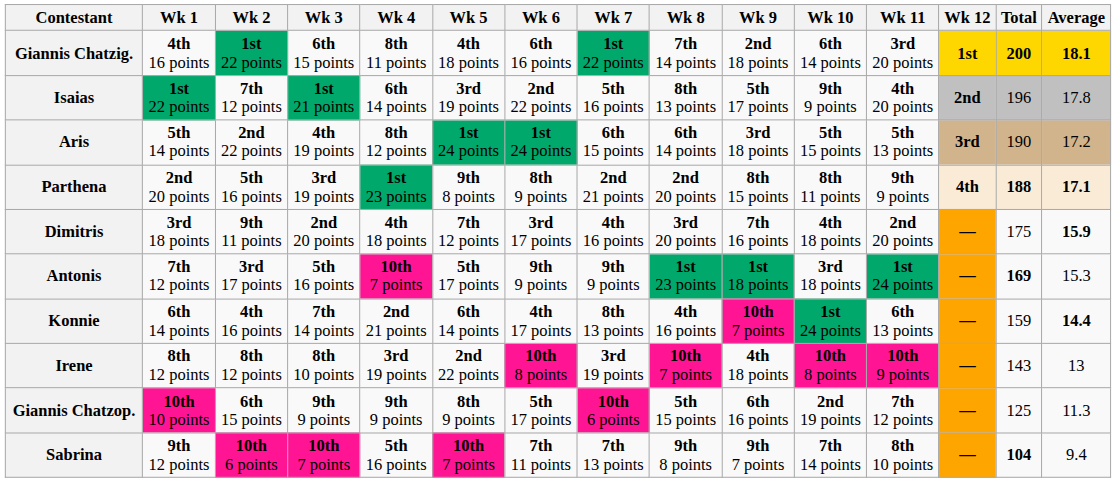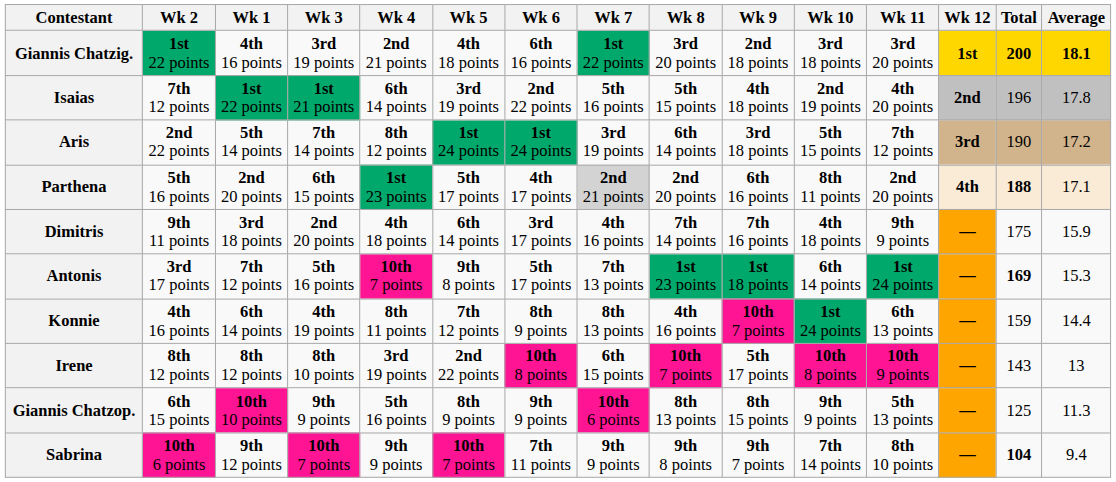columns swapped: Wk 1 <-> Wk 2
Giannis Chatzig. | Wk 3: 6th 15 points -> 3rd 19 points
Giannis Chatzig. | Wk 4: 8th 11 points -> 2nd 21 points
Giannis Chatzig. | Wk 8: 7th 14 points -> 3rd 20 points
Giannis Chatzig. | Wk 10: 6th 14 points -> 3rd 18 points
Isaias | Wk 8: 8th 13 points -> 5th 15 points
Isaias | Wk 9: 5th 17 points -> 4th 18 points
Isaias | Wk 10: 9th 9 points -> 2nd 19 points
Aris | Wk 3: 4th 19 points -> 7th 14 points
Aris | Wk 7: 6th 15 points -> 3rd 19 points
Aris | Wk 11: 5th 13 points -> 7th 12 points
Parthena | Wk 3: 3rd 19 points -> 6th 15 points
Parthena | Wk 5: 9th 8 points -> 5th 17 points
Parthena | Wk 6: 8th 9 points -> 4th 17 points
Parthena | Wk 7: no background -> lightgrey background
Parthena | Wk 9: 8th 15 points -> 6th 16 points
Parthena | Wk 11: 9th 9 points -> 2nd 20 points
Parthena | Average: bold -> normal
Dimitris | Wk 5: 7th 12 points -> 6th 14 points
Dimitris | Wk 8: 3rd 20 points -> 7th 14 points
Dimitris | Wk 11: 2nd 20 points -> 9th 9 points
Dimitris | Average: bold -> normal
Antonis | Wk 5: 5th 17 points -> 9th 8 points
Antonis | Wk 6: 9th 9 points -> 5th 17 points
Antonis | Wk 7: 9th 9 points -> 7th 13 points
Antonis | Wk 10: 3rd 18 points -> 6th 14 points
Konnie | Wk 3: 7th 14 points -> 4th 19 points
Konnie | Wk 4: 2nd 21 points -> 8th 11 points
Konnie | Wk 5: 6th 14 points -> 7th 12 points
Konnie | Wk 6: 4th 17 points -> 8th 9 points
Konnie | Average: bold -> normal
Irene | Wk 7: 3rd 19 points -> 6th 15 points
Irene | Wk 9: 4th 18 points -> 5th 17 points
Giannis Chatzop. | Wk 4: 9th 9 points -> 5th 16 points
Giannis Chatzop. | Wk 6: 5th 17 points -> 9th 9 points
Giannis Chatzop. | Wk 8: 5th 15 points -> 8th 13 points
Giannis Chatzop. | Wk 9: 6th 16 points -> 8th 15 points
Giannis Chatzop. | Wk 10: 2nd 19 points -> 9th 9 points
Giannis Chatzop. | Wk 11: 7th 12 points -> 5th 13 points
Sabrina | Wk 4: 5th 16 points -> 9th 9 points
Sabrina | Wk 7: 7th 13 points -> 9th 9 points
